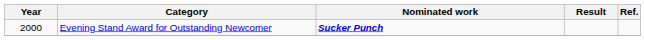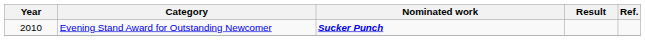Evening Stand Award for Outstanding Newcomer | Year: 2000 -> 2010
